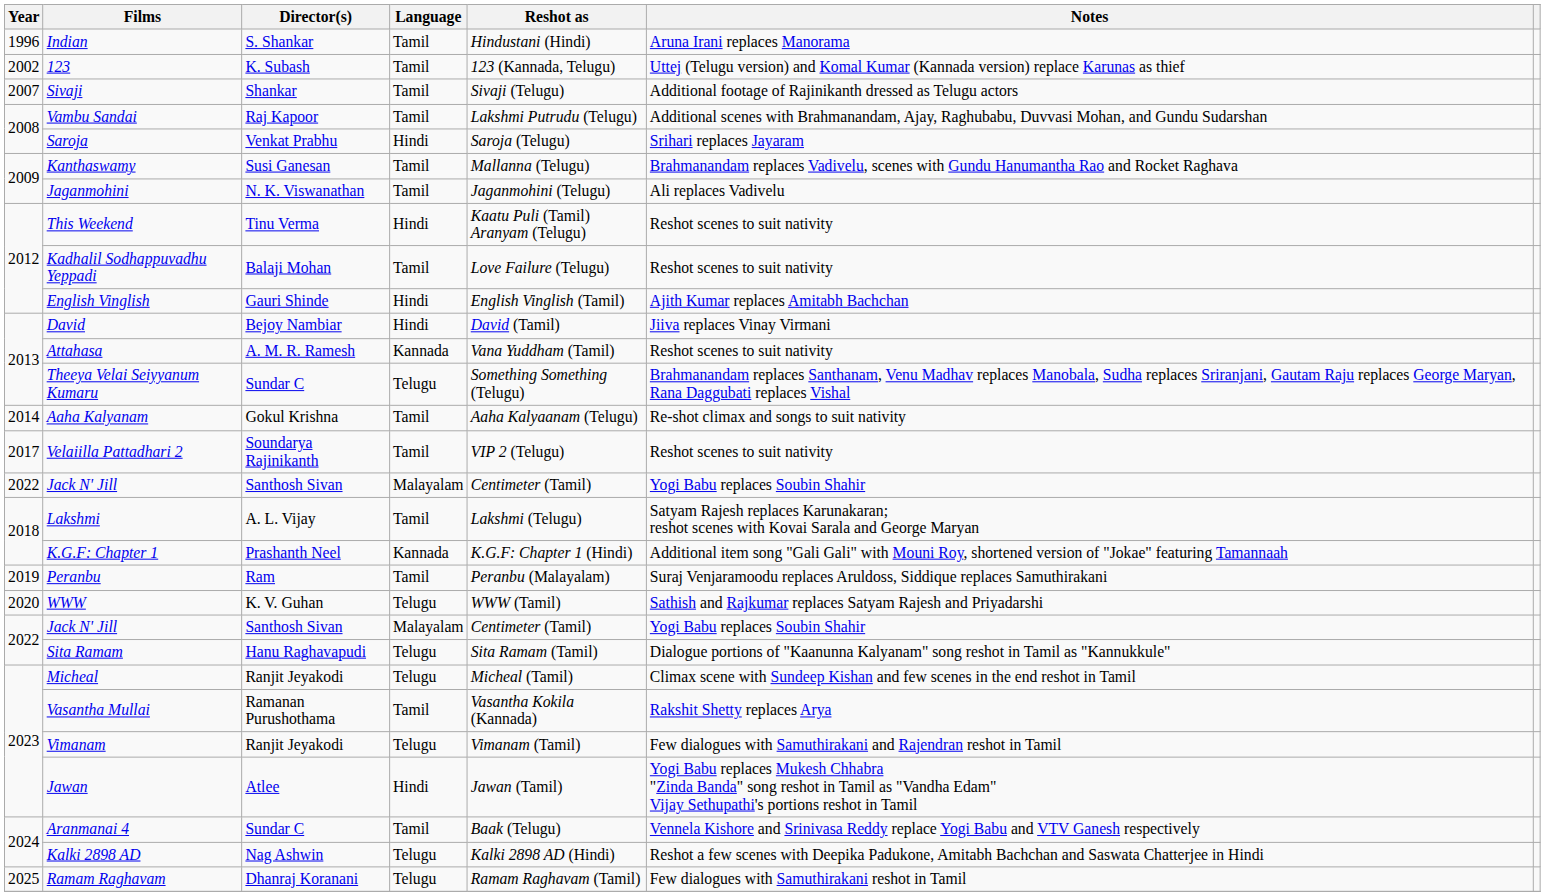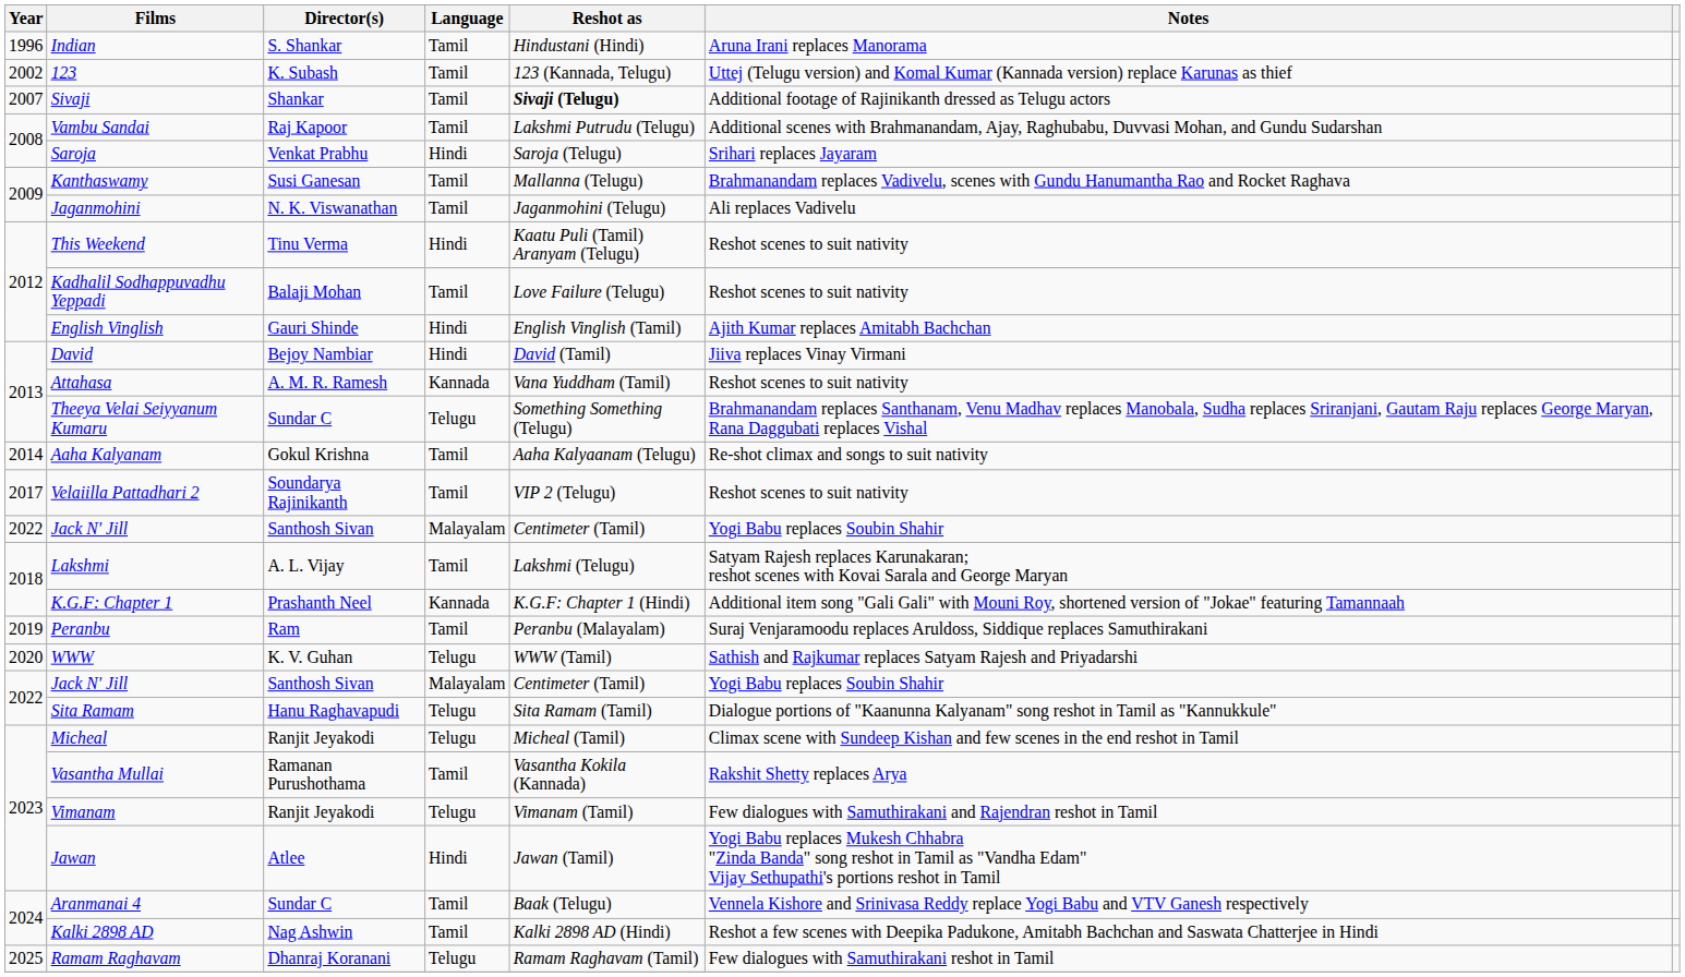Sivaji | Reshot as: normal -> bold
Kalki 2898 AD | Language: Telugu -> Tamil
